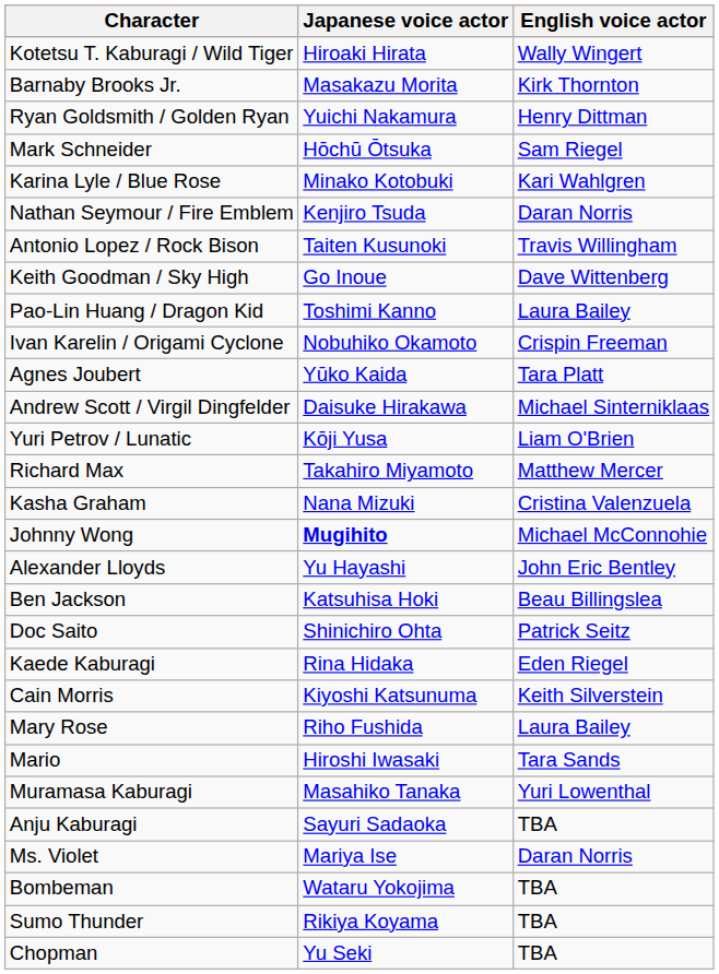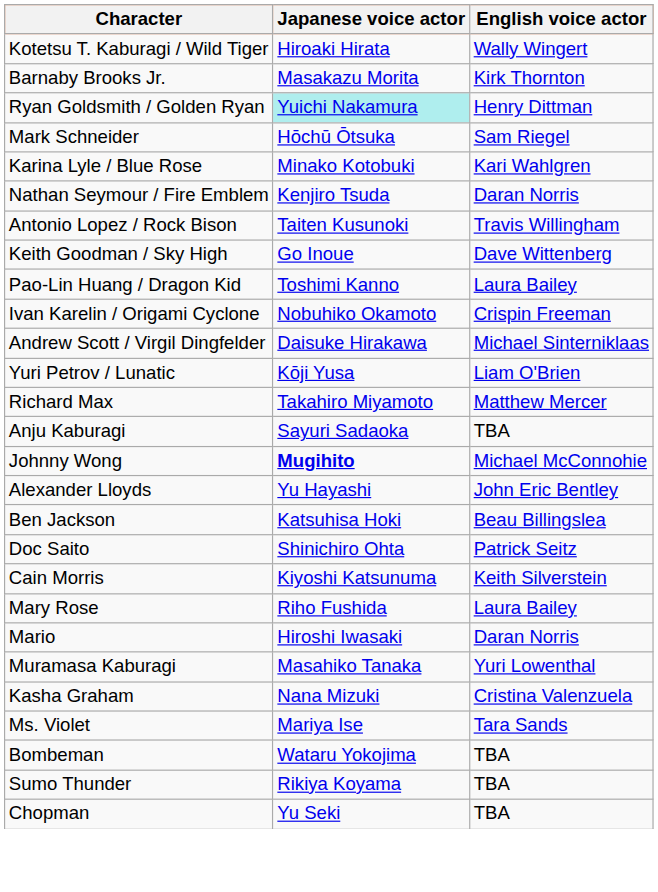Ryan Goldsmith / Golden Ryan | Japanese voice actor: no background -> paleturquoise background
- row: Agnes Joubert | Yūko Kaida | Tara Platt
rows swapped: Kasha Graham <-> Anju Kaburagi
- row: Kaede Kaburagi | Rina Hidaka | Eden Riegel
Mario | English voice actor: Tara Sands -> Daran Norris
Ms. Violet | English voice actor: Daran Norris -> Tara Sands
